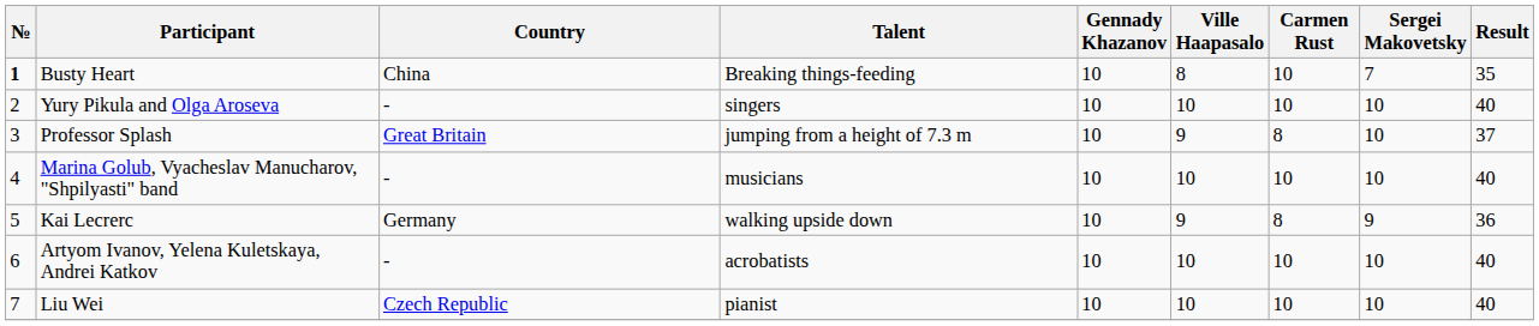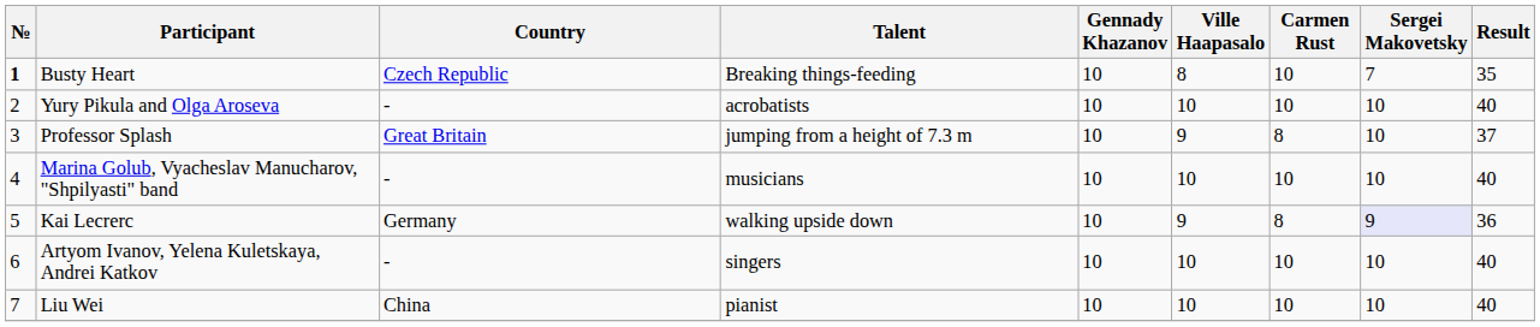Busty Heart | Country: China -> Czech Republic
Yury Pikula and Olga Aroseva | Talent: singers -> acrobatists
Kai Lecrerc | Sergei Makovetsky: no background -> lavender background
Artyom Ivanov, Yelena Kuletskaya, Andrei Katkov | Talent: acrobatists -> singers
Liu Wei | Country: Czech Republic -> China
